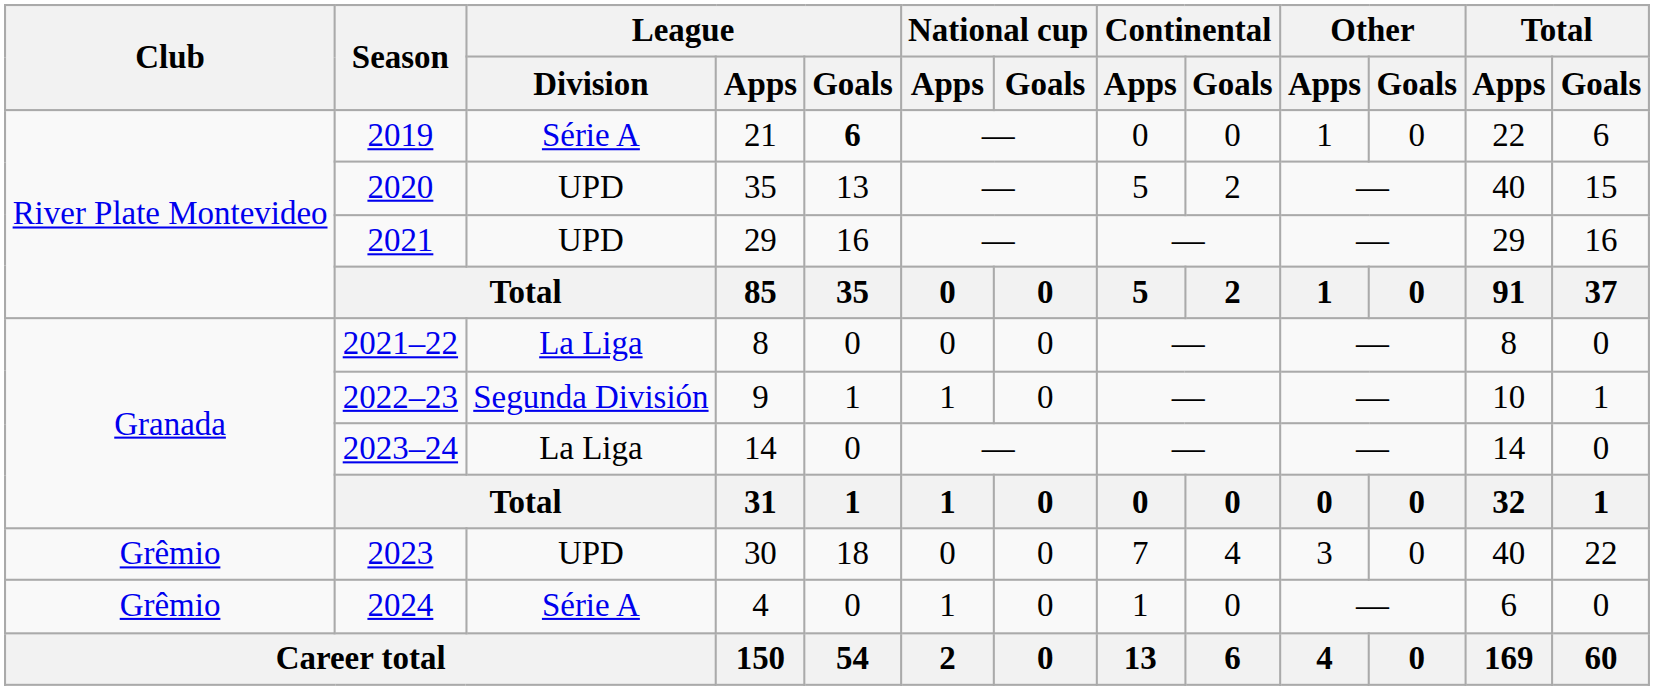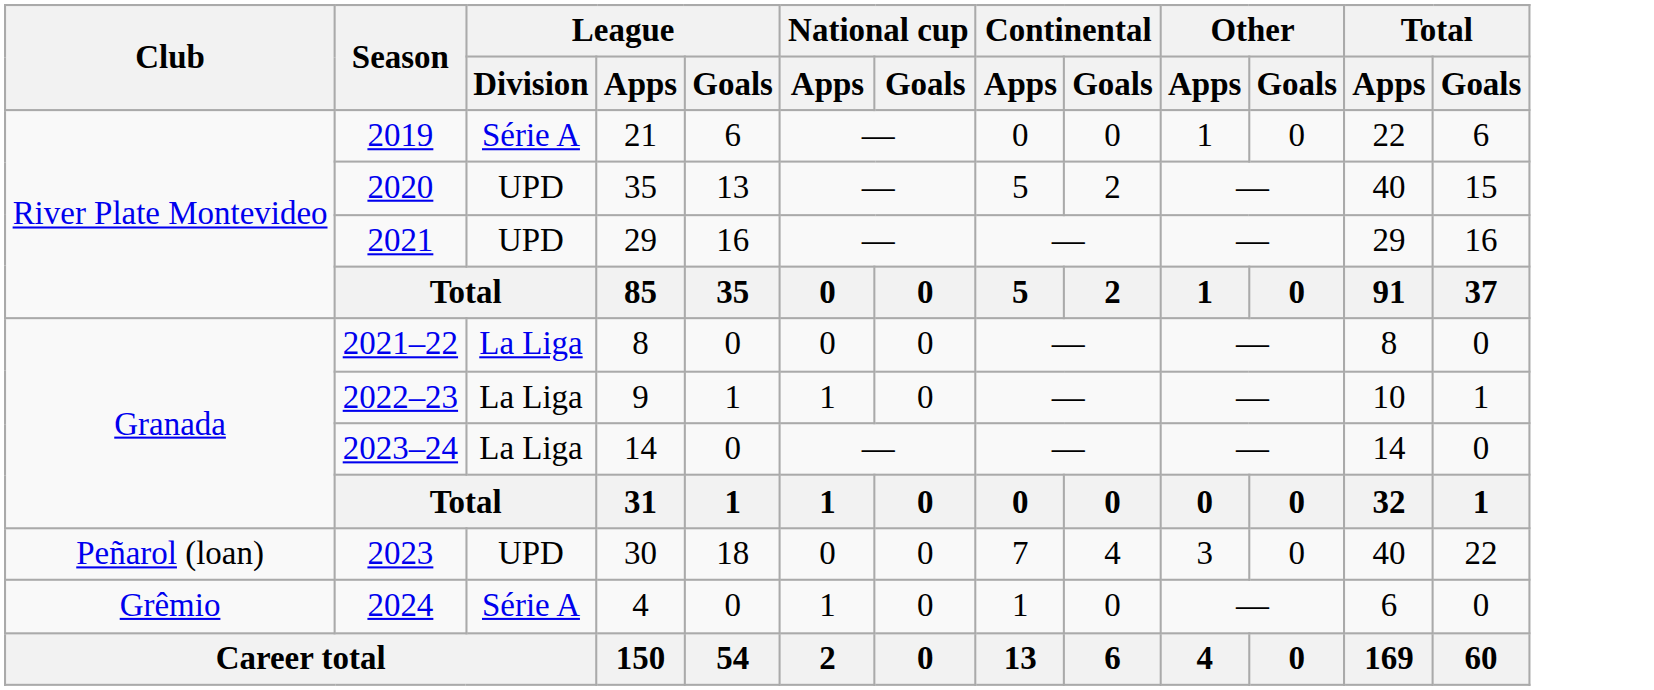2019 | League / Goals: bold -> normal
2022–23 | League / Division: Segunda División -> La Liga
2023 | Club: Grêmio -> Peñarol (loan)
